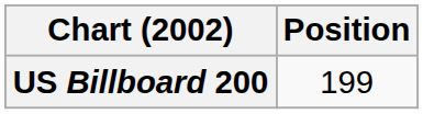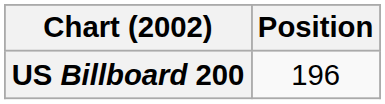US Billboard 200 | Position: 199 -> 196
